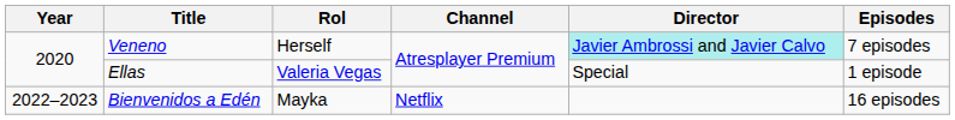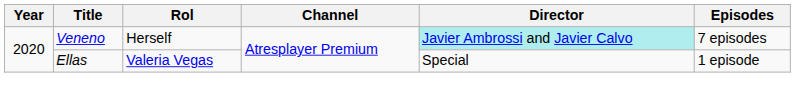- row: 2022–2023 | Bienvenidos a Edén | Mayka | Netflix | 16 episodes
